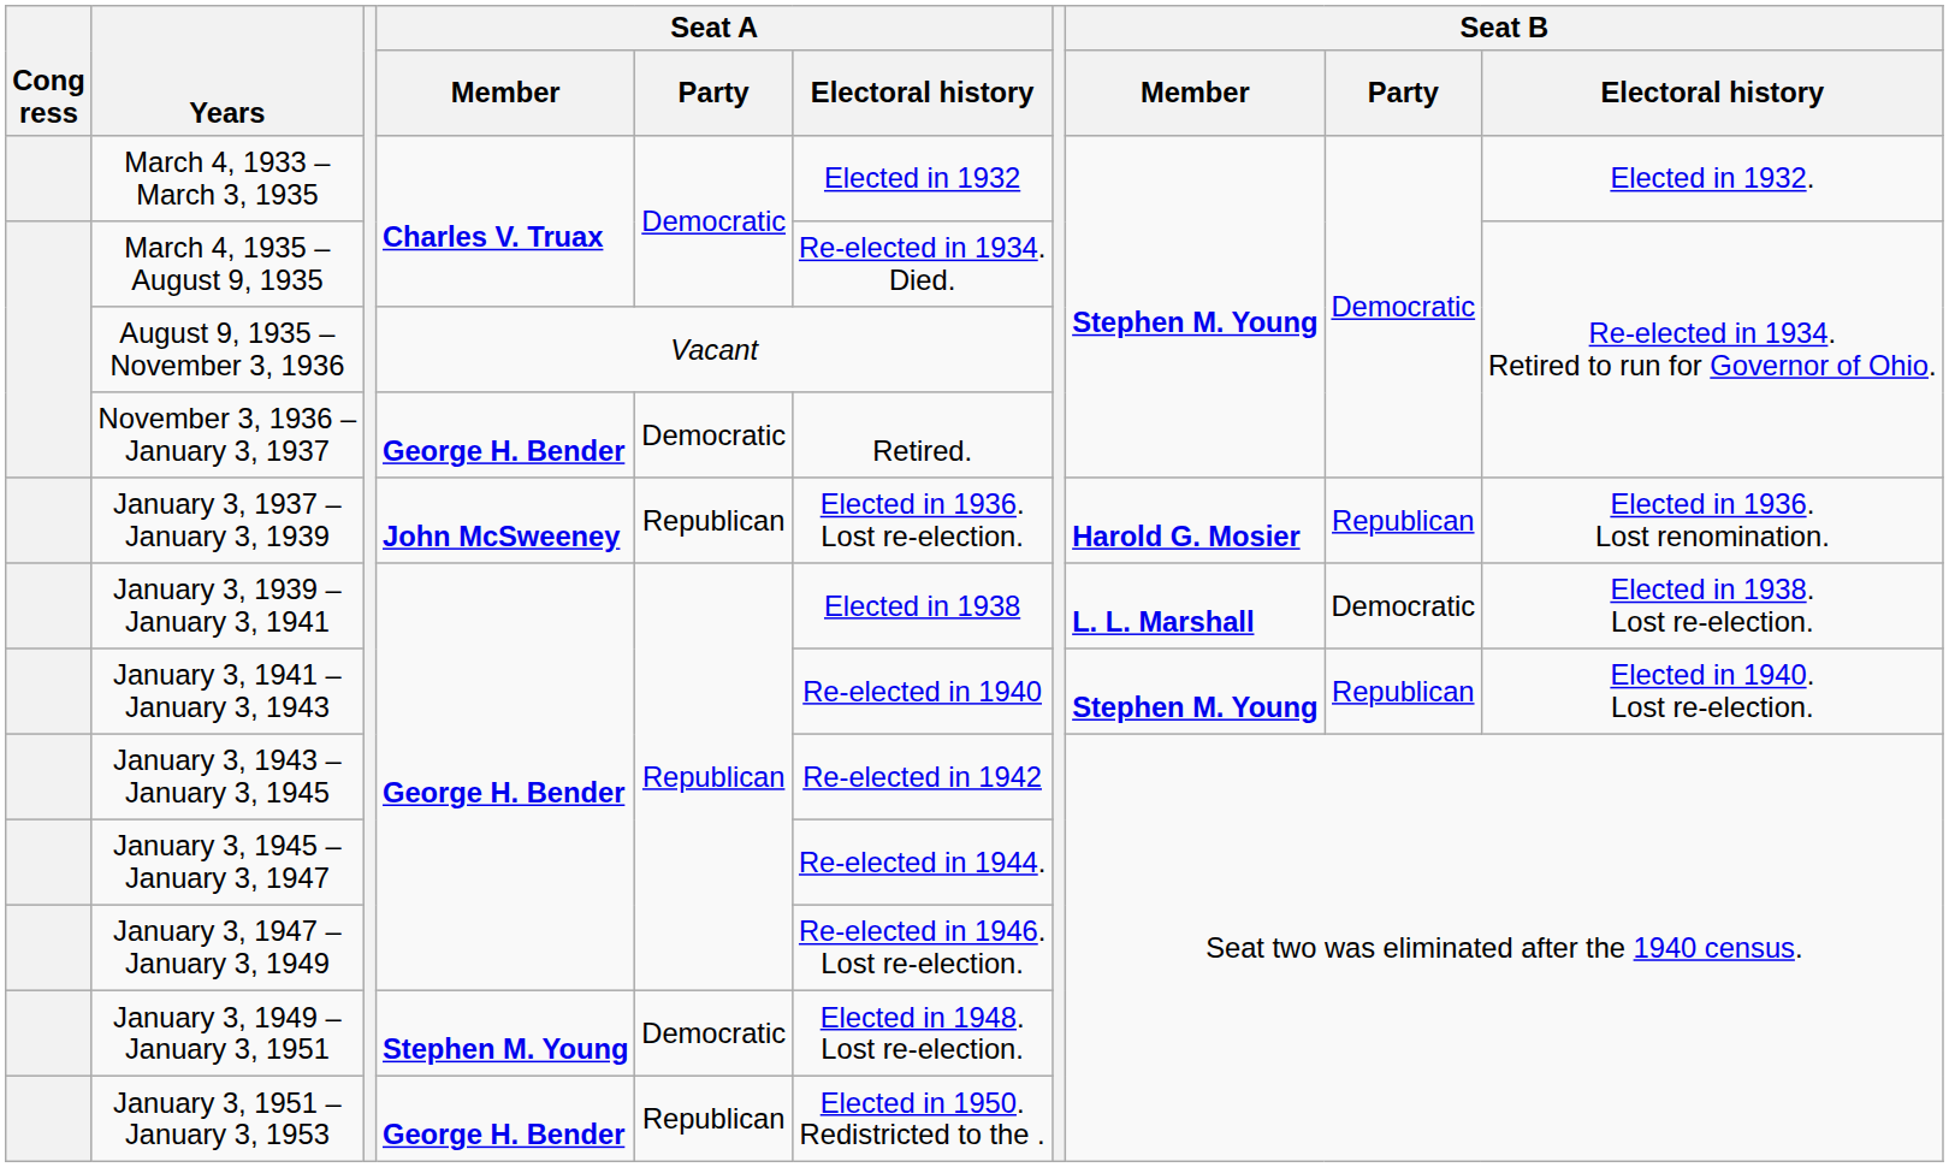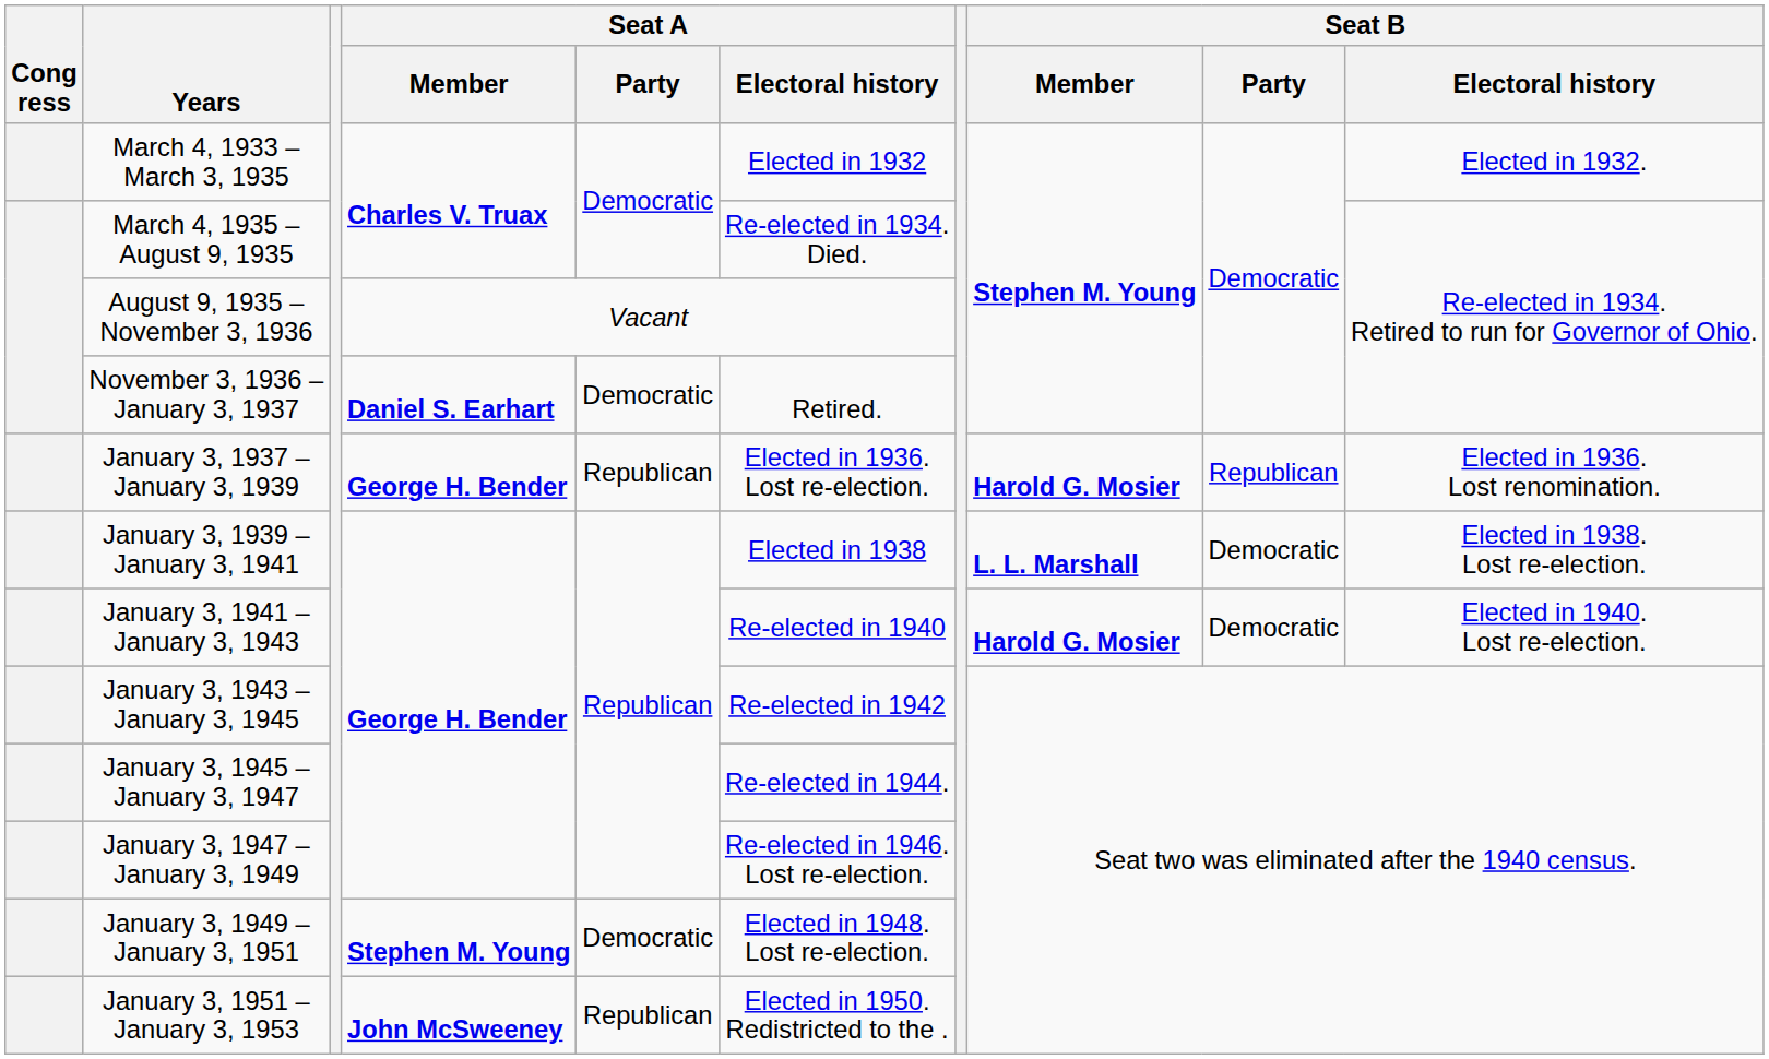November 3, 1936 – January 3, 1937 | Seat A / Member: George H. Bender -> Daniel S. Earhart
January 3, 1937 – January 3, 1939 | Seat A / Member: John McSweeney -> George H. Bender
January 3, 1941 – January 3, 1943 | Seat B / Member: Stephen M. Young -> Harold G. Mosier
January 3, 1941 – January 3, 1943 | Seat B / Party: Republican -> Democratic
January 3, 1951 – January 3, 1953 | Seat A / Member: George H. Bender -> John McSweeney
